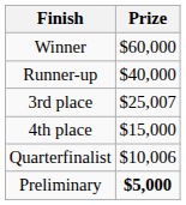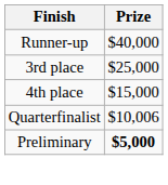- row: Winner | $60,000
3rd place | Prize: $25,007 -> $25,000
